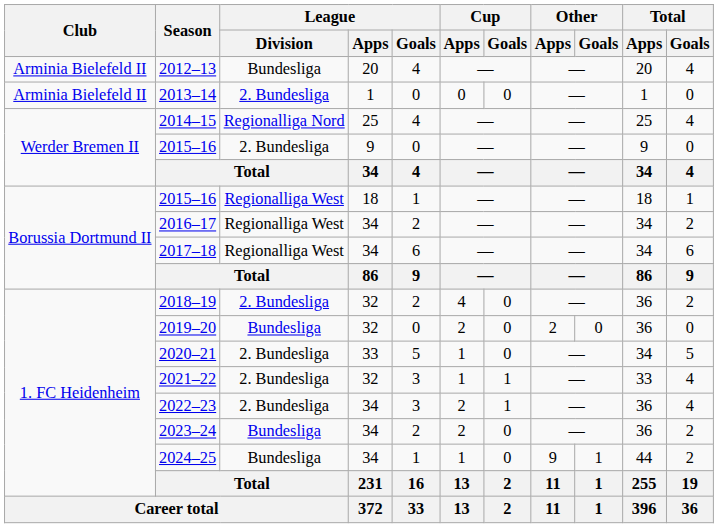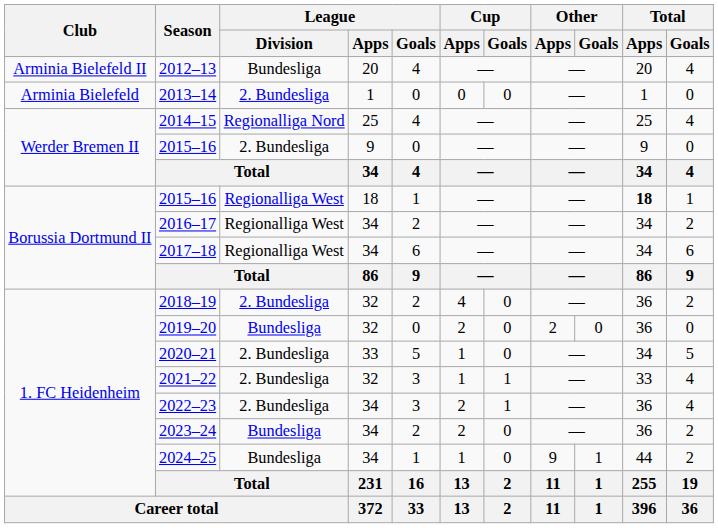2013–14 | Club: Arminia Bielefeld II -> Arminia Bielefeld
2015–16 / 18 | Total / Apps: normal -> bold
